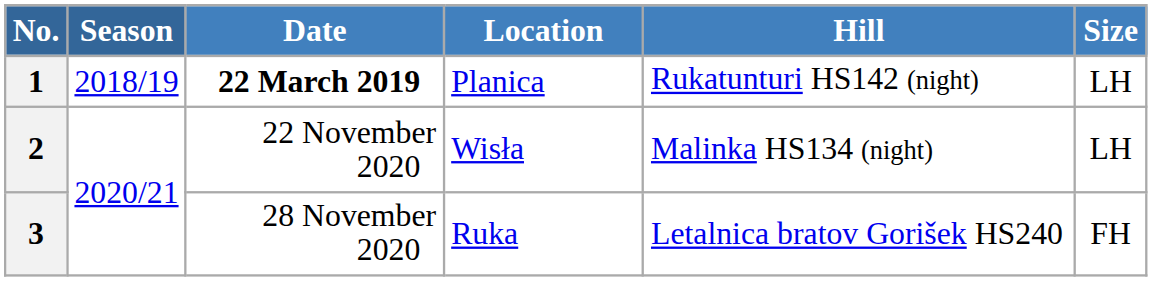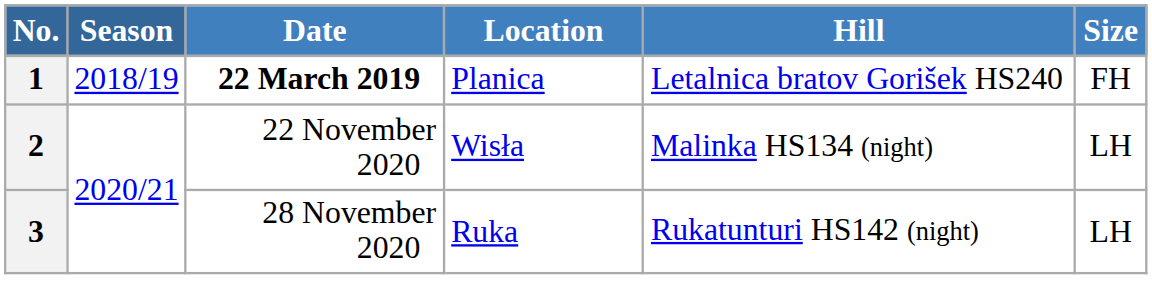1 | Hill: Rukatunturi HS142 (night) -> Letalnica bratov Gorišek HS240
1 | Size: LH -> FH
3 | Hill: Letalnica bratov Gorišek HS240 -> Rukatunturi HS142 (night)
3 | Size: FH -> LH
